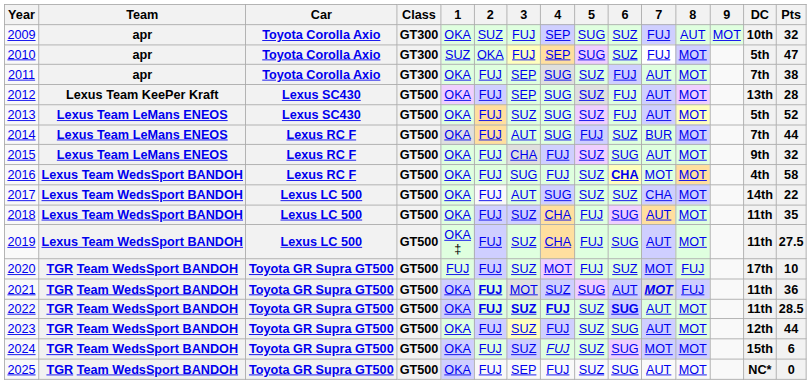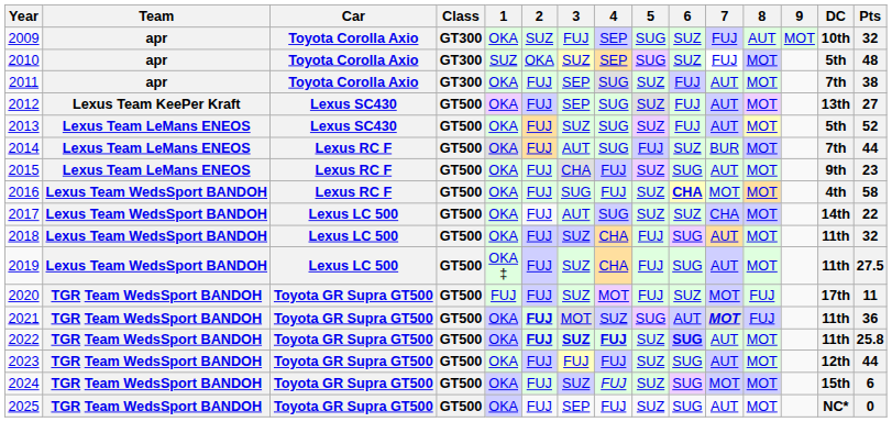2010 | 3: FUJ -> SUZ
2010 | Pts: 47 -> 48
2012 | Pts: 28 -> 27
2015 | Pts: 32 -> 23
2018 | Pts: 35 -> 32
2020 | Pts: 10 -> 11
2022 | Pts: 28.5 -> 25.8
2023 | 3: SUZ -> FUJ
